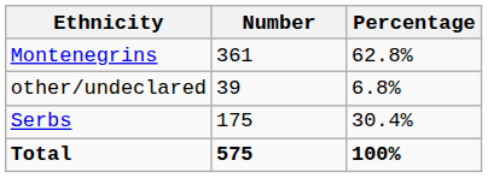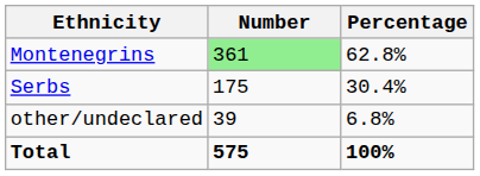Montenegrins | Number: no background -> lightgreen background
rows swapped: Serbs <-> other/undeclared
